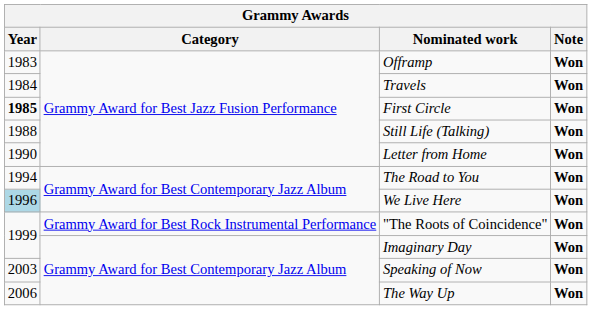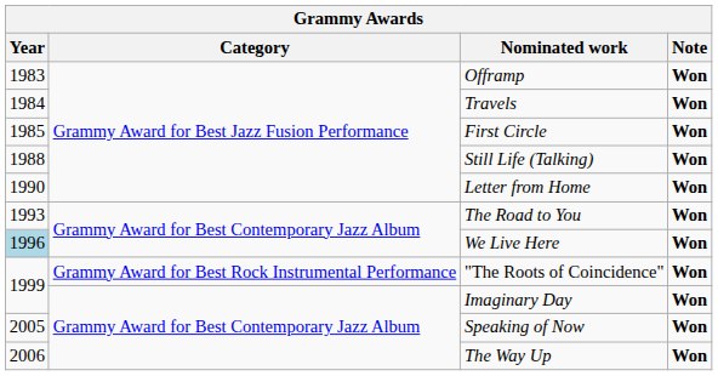First Circle | Year: bold -> normal
The Road to You | Year: 1994 -> 1993
Speaking of Now | Year: 2003 -> 2005
